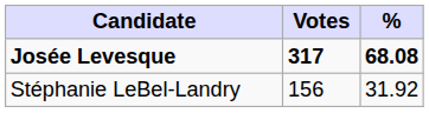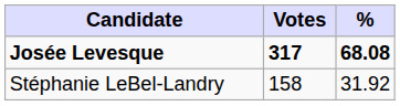Stéphanie LeBel-Landry | Votes: 156 -> 158
